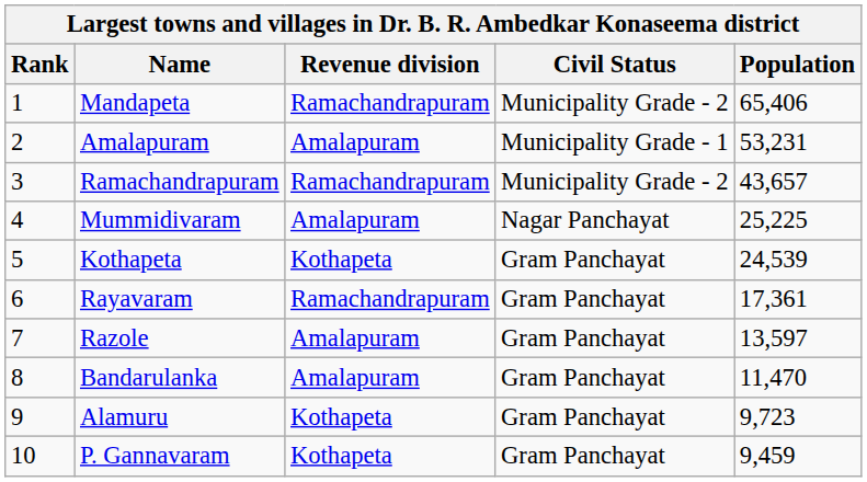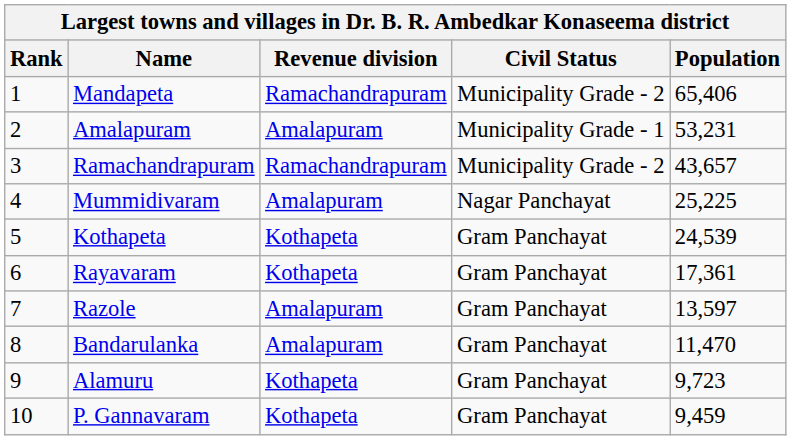Rayavaram | Revenue division: Ramachandrapuram -> Kothapeta
